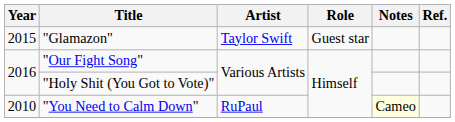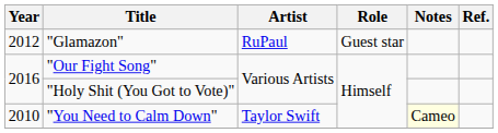"Glamazon" | Year: 2015 -> 2012
"Glamazon" | Artist: Taylor Swift -> RuPaul
"You Need to Calm Down" | Artist: RuPaul -> Taylor Swift
